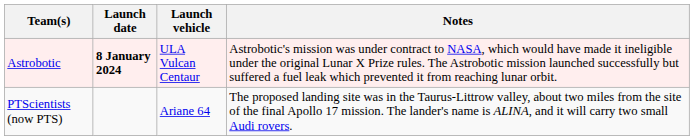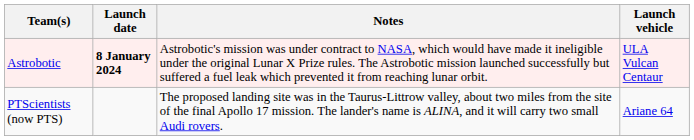columns swapped: Launch vehicle <-> Notes
